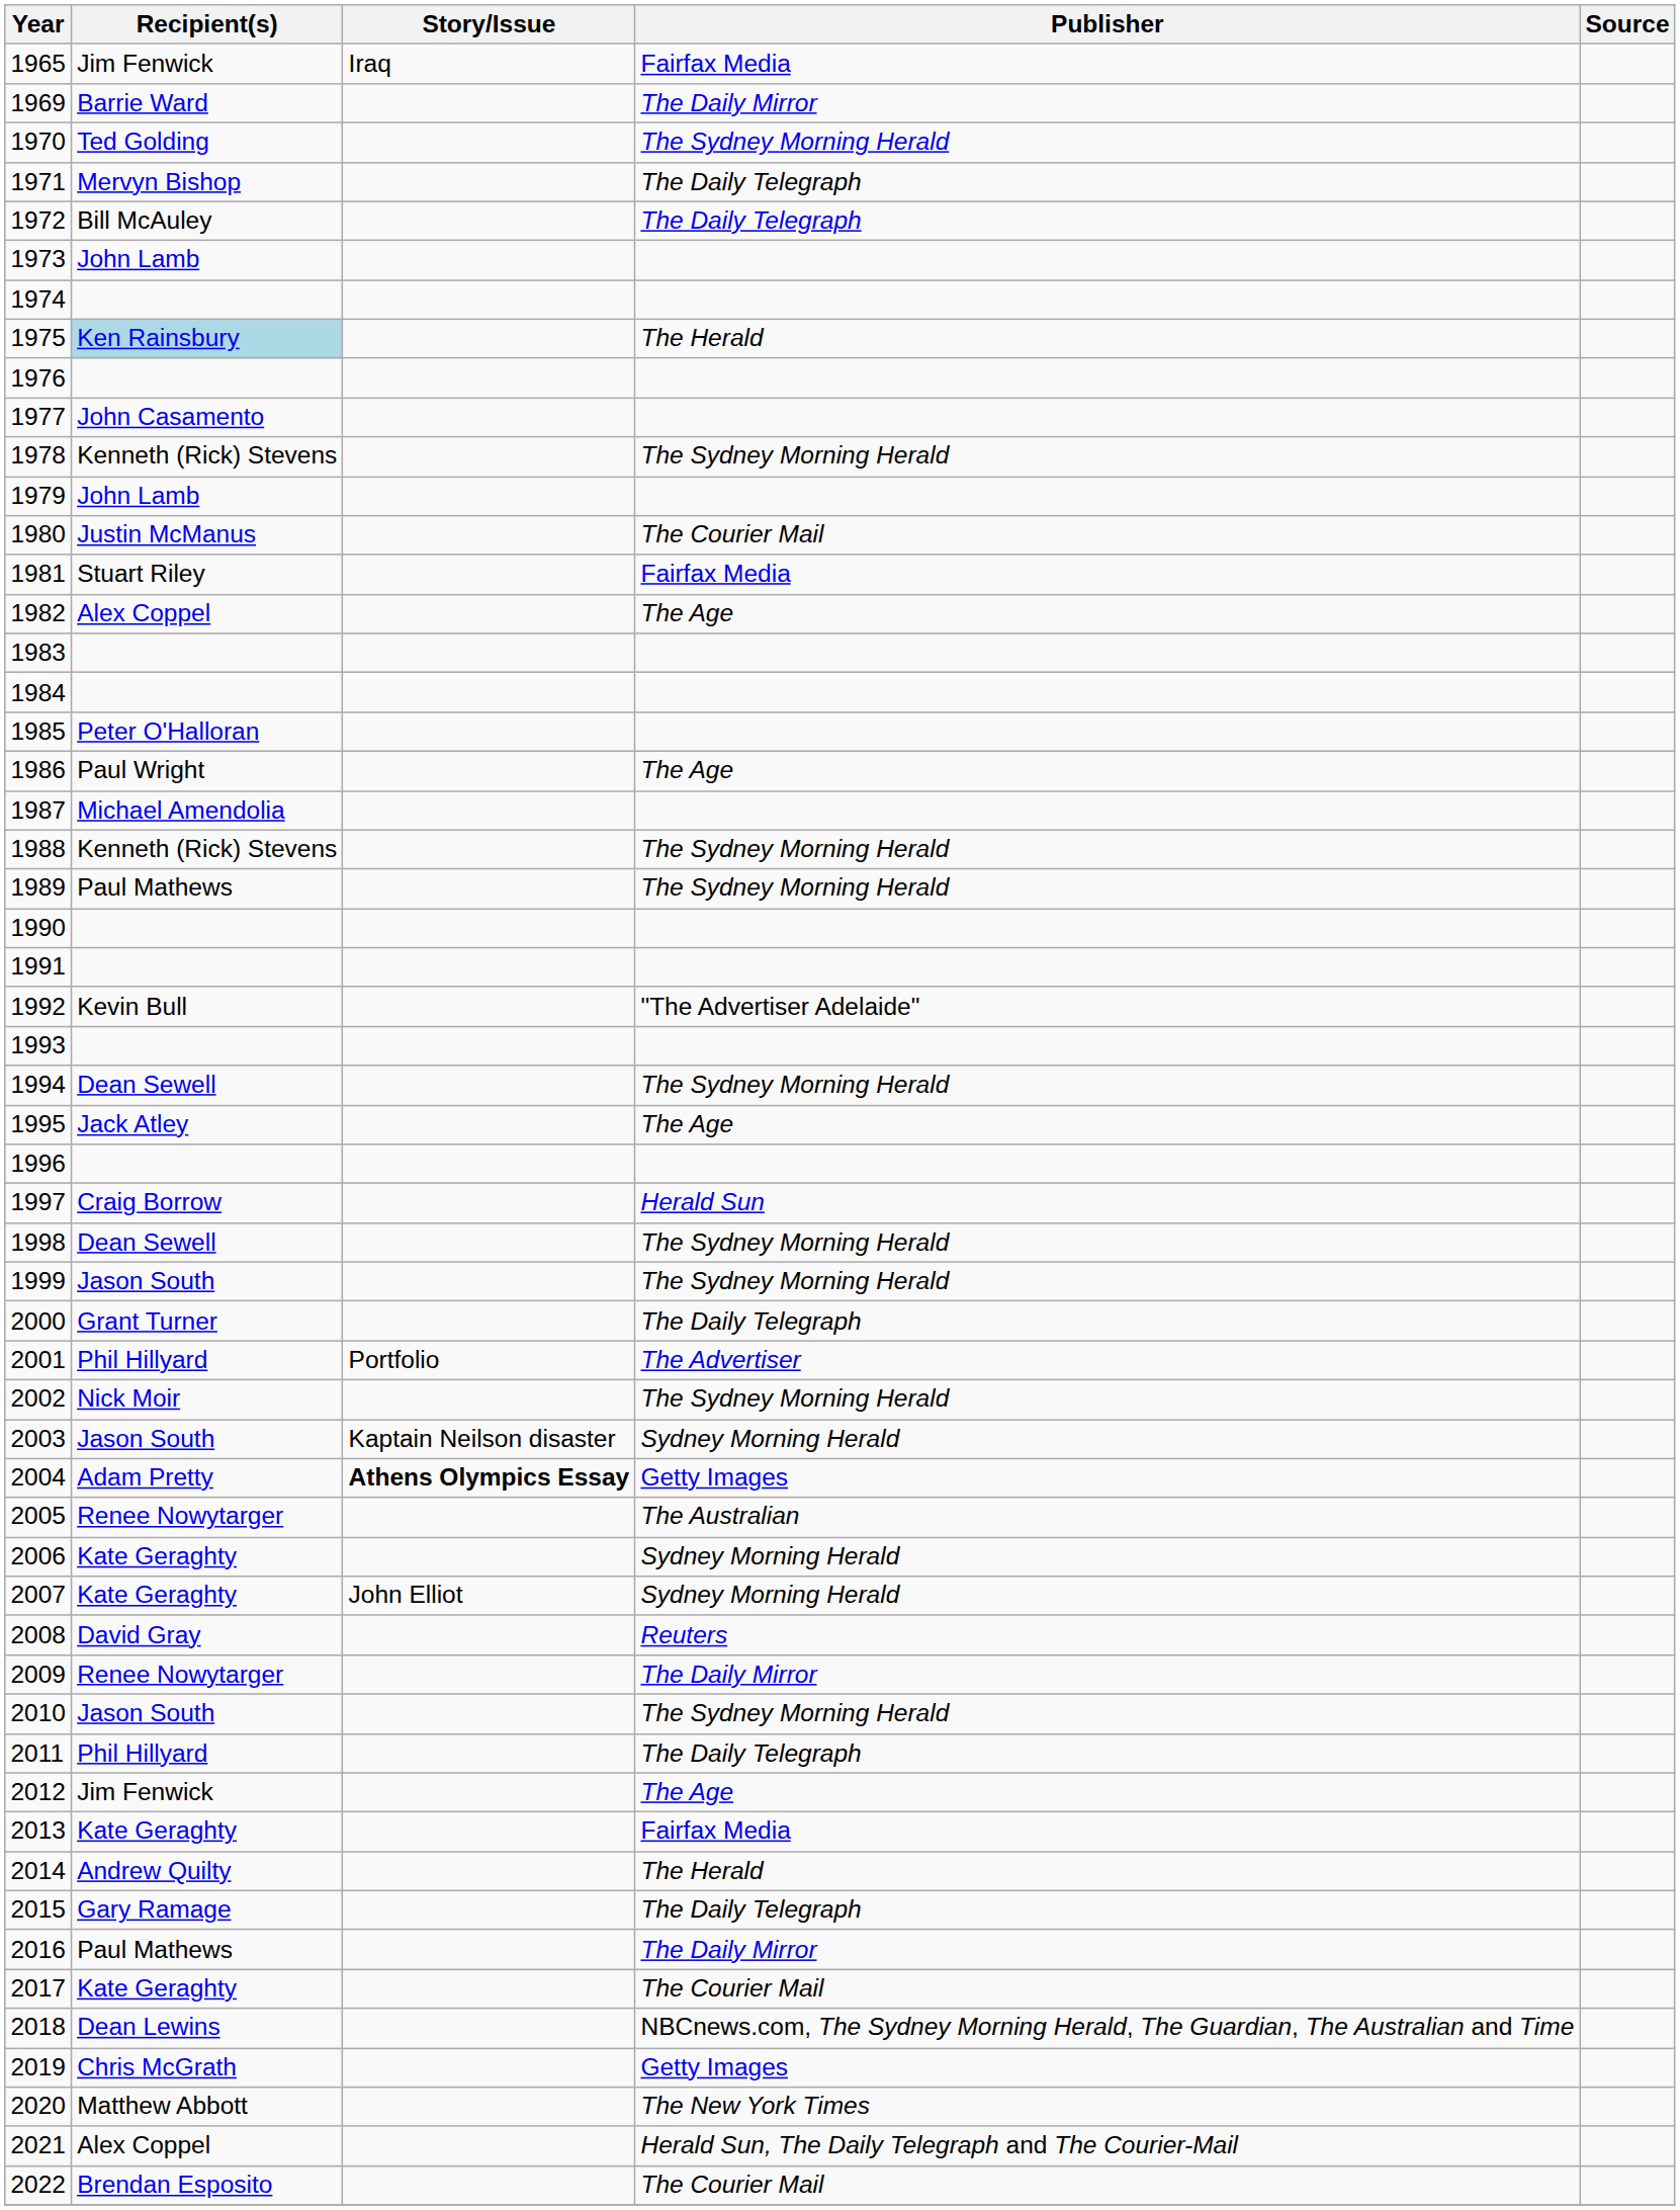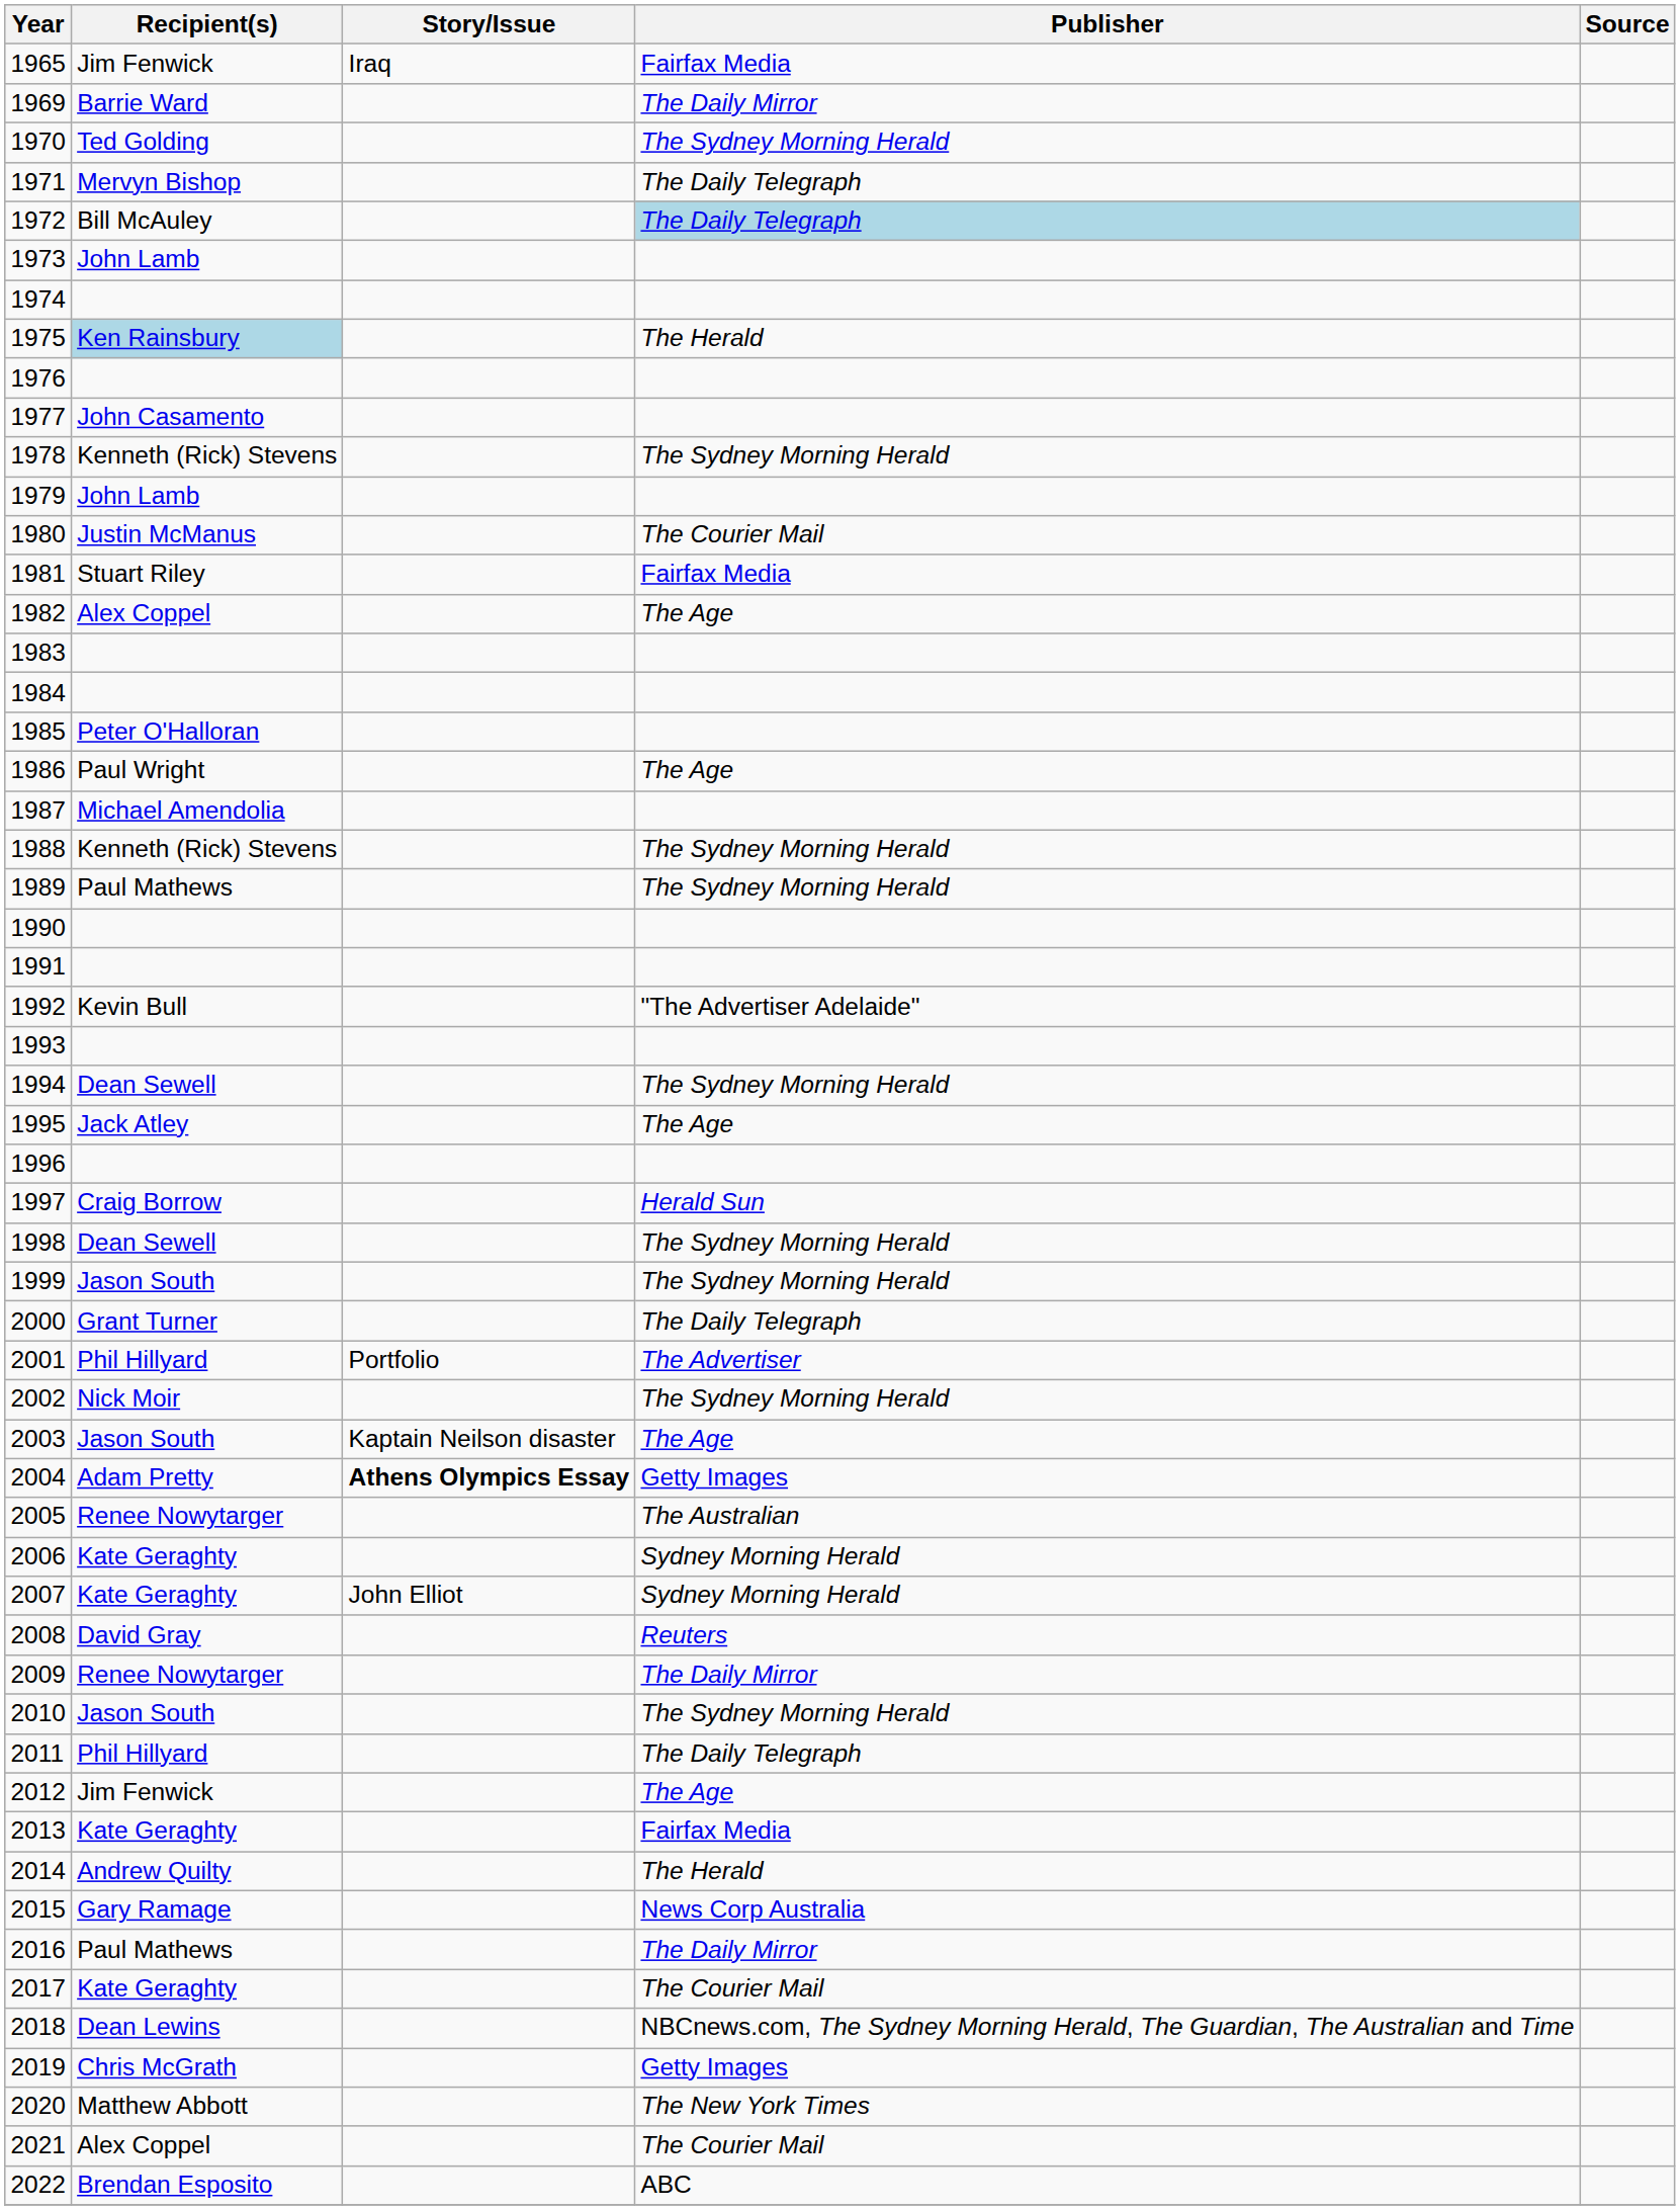1972 | Publisher: no background -> lightblue background
2003 | Publisher: Sydney Morning Herald -> The Age
2015 | Publisher: The Daily Telegraph -> News Corp Australia
2021 | Publisher: Herald Sun, The Daily Telegraph and The Courier-Mail -> The Courier Mail
2022 | Publisher: The Courier Mail -> ABC
